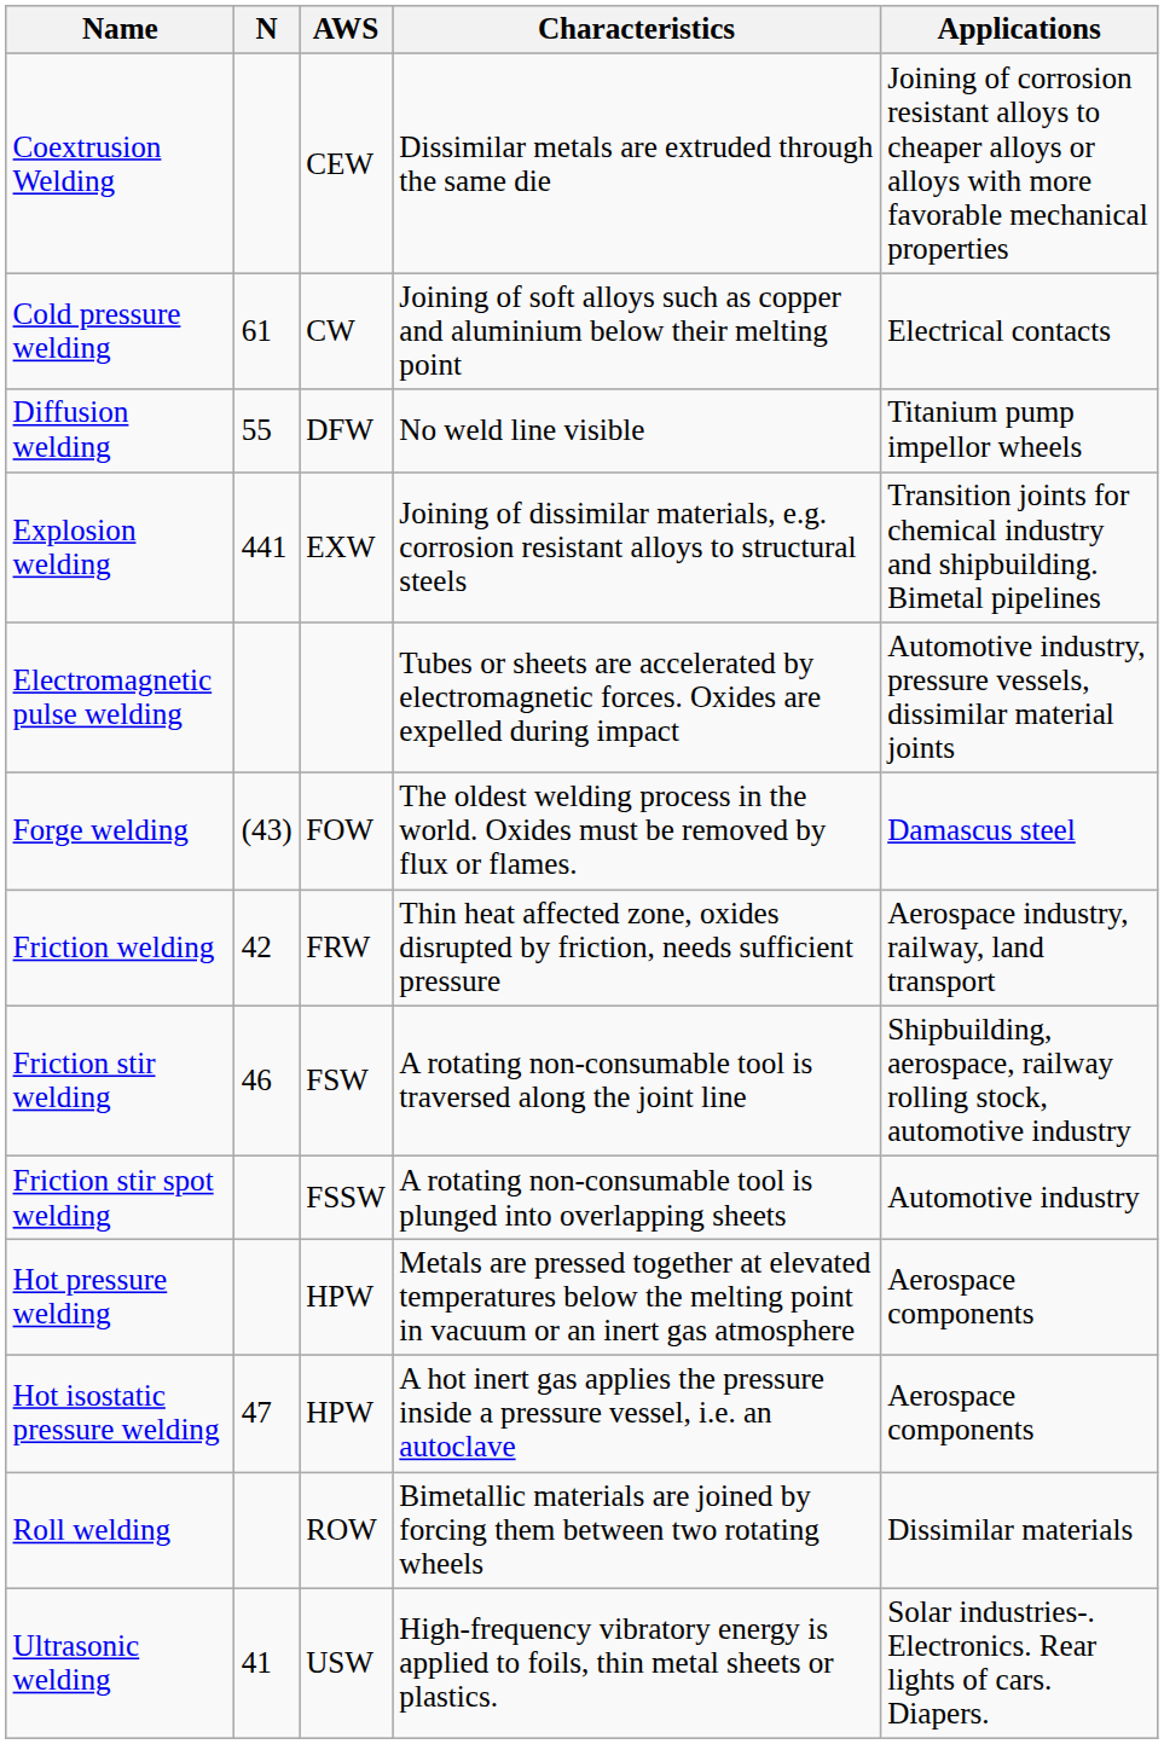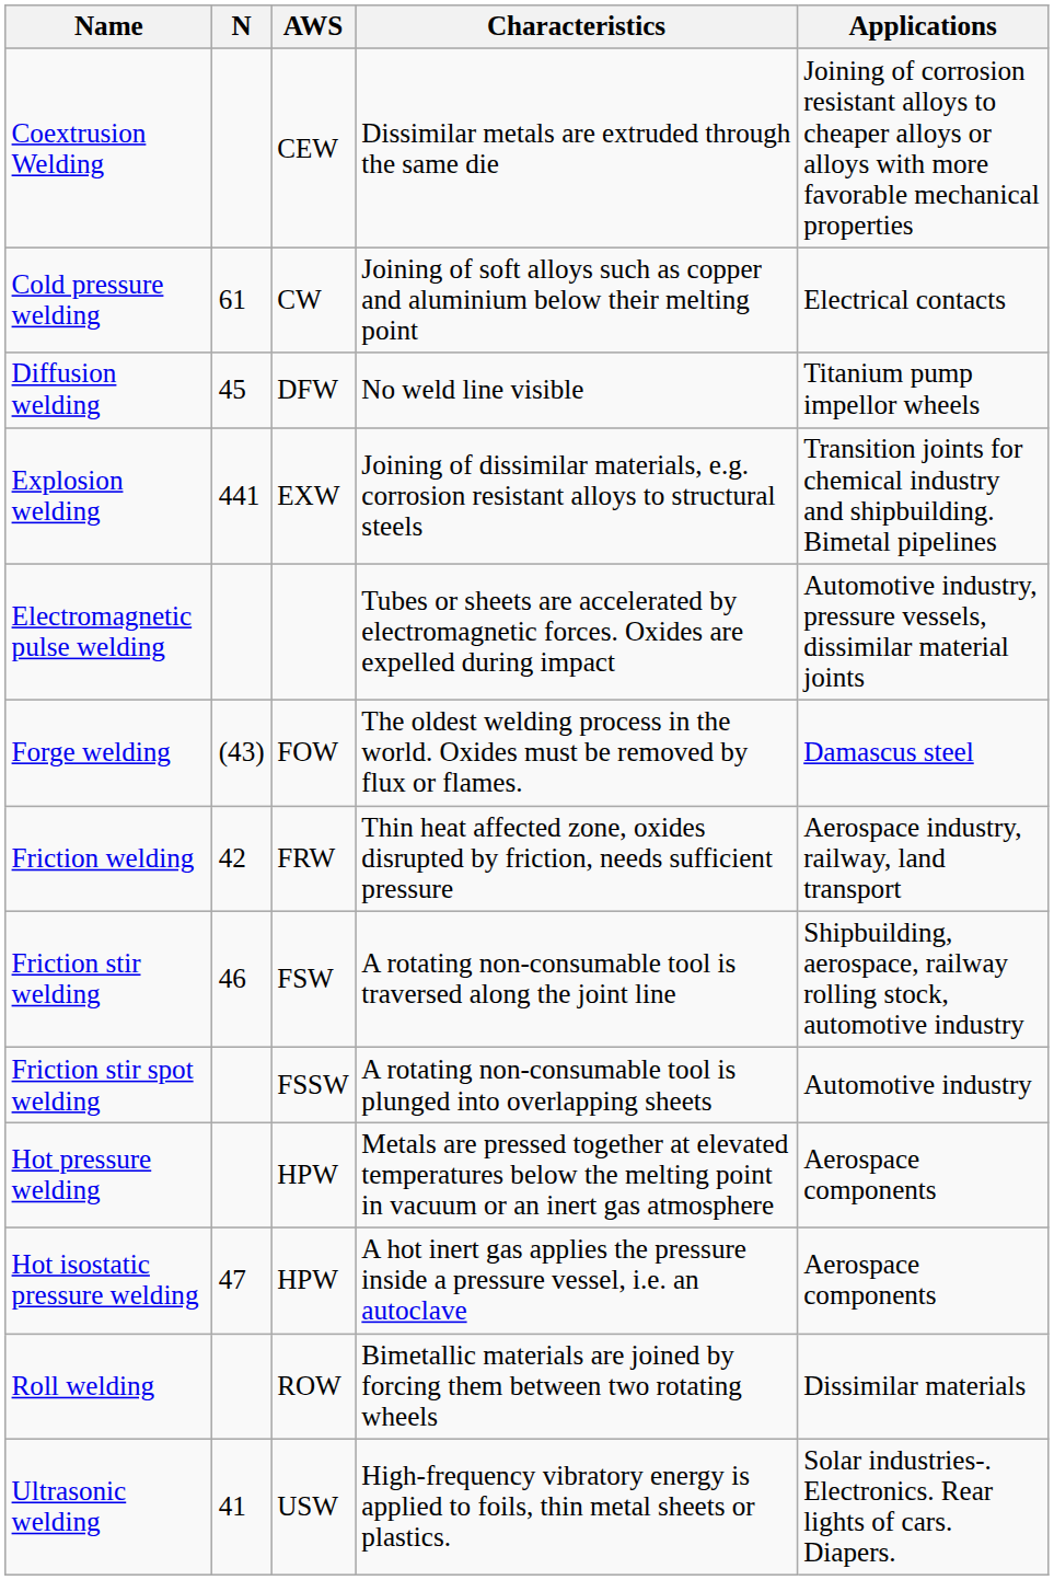Diffusion welding | N: 55 -> 45
